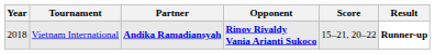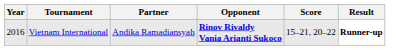Vietnam International | Year: 2018 -> 2016
Vietnam International | Partner: bold -> normal
